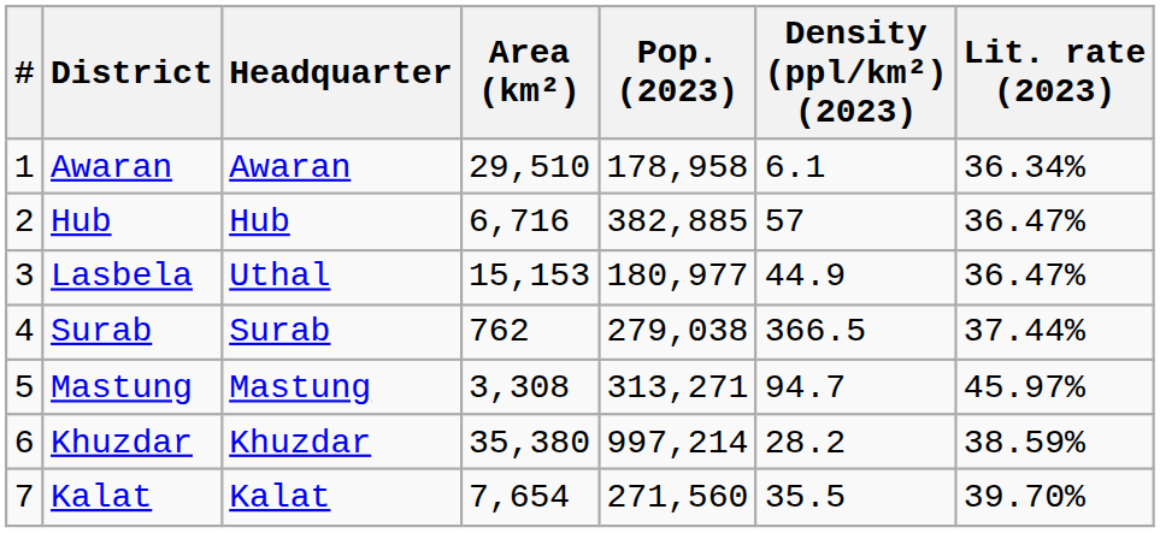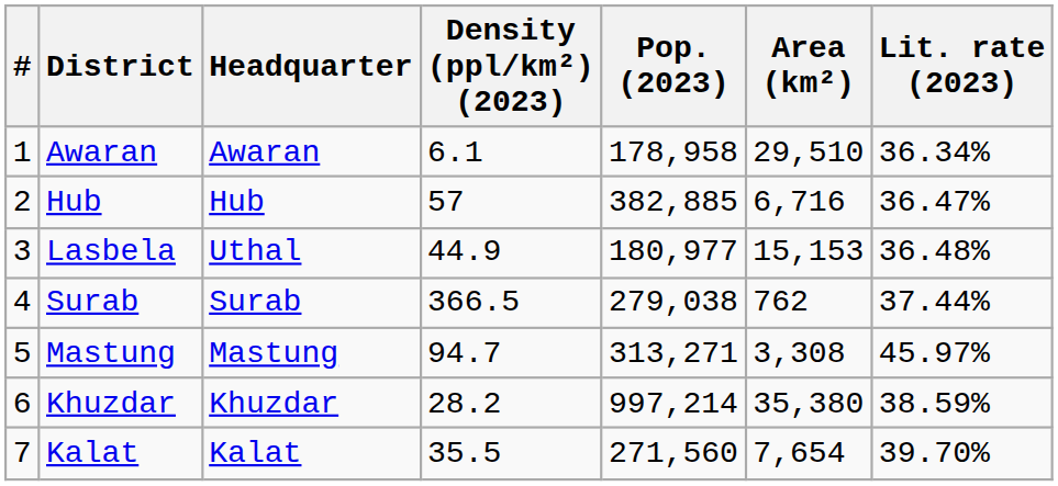columns swapped: Area (km²) <-> Density (ppl/km²) (2023)
Lasbela | Lit. rate (2023): 36.47% -> 36.48%
